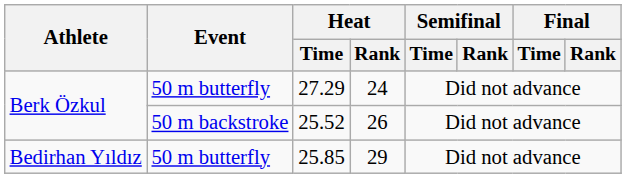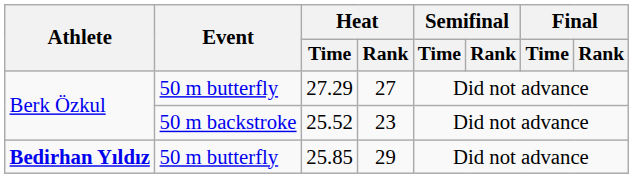27.29 | Heat / Rank: 24 -> 27
25.52 | Heat / Rank: 26 -> 23
25.85 | Athlete: normal -> bold
